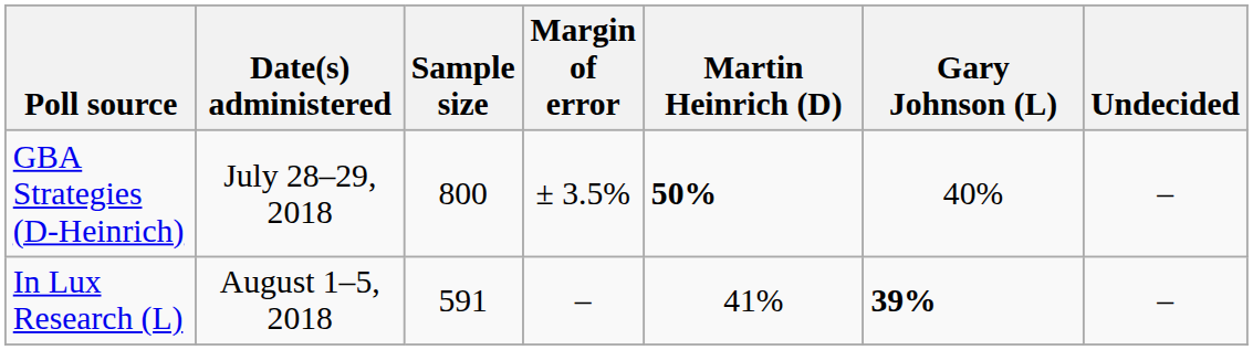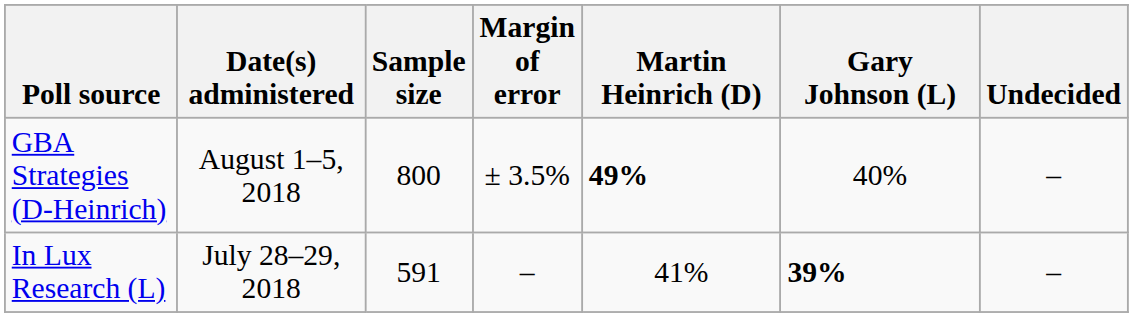GBA Strategies (D-Heinrich) | Date(s) administered: July 28–29, 2018 -> August 1–5, 2018
GBA Strategies (D-Heinrich) | Martin Heinrich (D): 50% -> 49%
In Lux Research (L) | Date(s) administered: August 1–5, 2018 -> July 28–29, 2018
